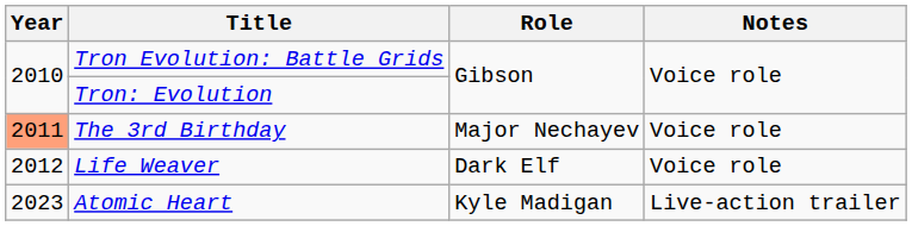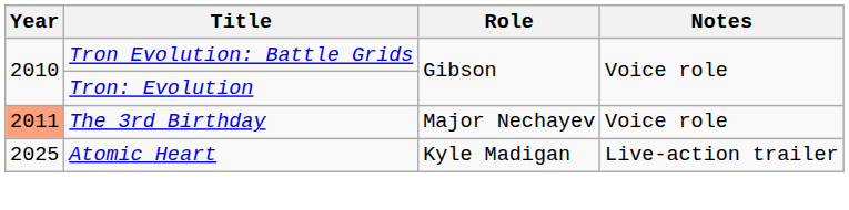- row: 2012 | Life Weaver | Dark Elf | Voice role
Atomic Heart | Year: 2023 -> 2025
